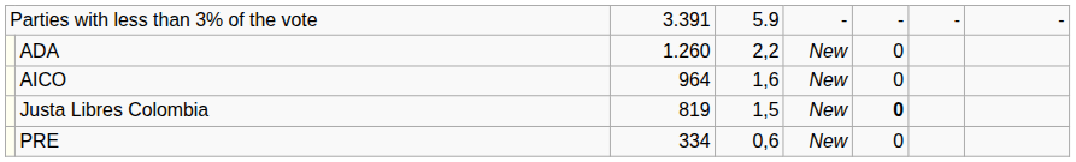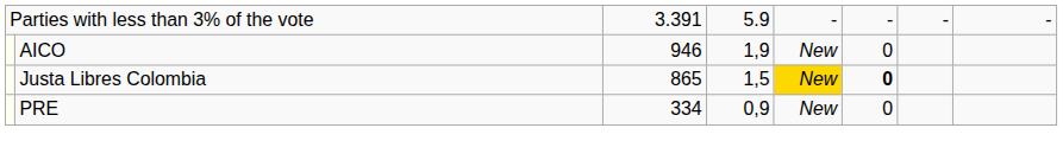- row: ADA | 1.260 | 2,2 | New | 0
AICO | column 3: 964 -> 946
AICO | column 4: 1,6 -> 1,9
Justa Libres Colombia | column 3: 819 -> 865
Justa Libres Colombia | column 5: no background -> gold background
PRE | column 4: 0,6 -> 0,9
